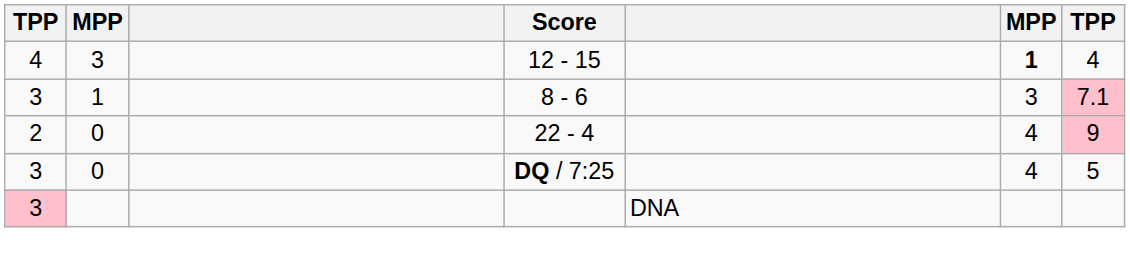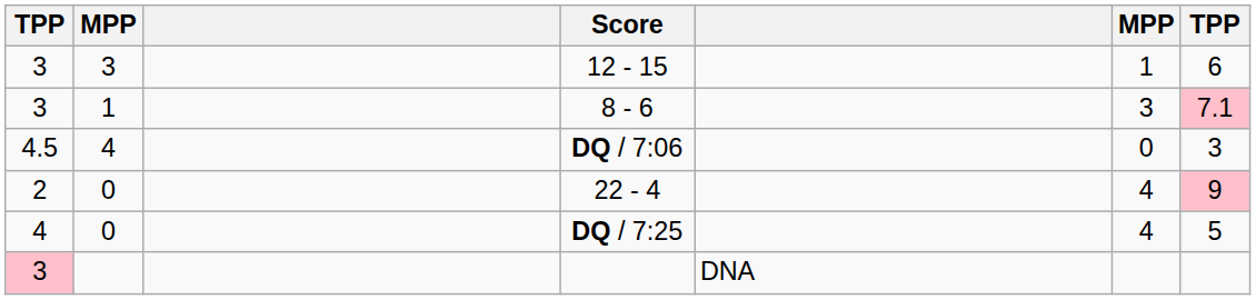12 - 15 | column 1: 4 -> 3
12 - 15 | column 6: bold -> normal
12 - 15 | column 7: 4 -> 6
+ row: 4.5 | 4 | DQ / 7:06 | 0 | 3
DQ / 7:25 | column 1: 3 -> 4
